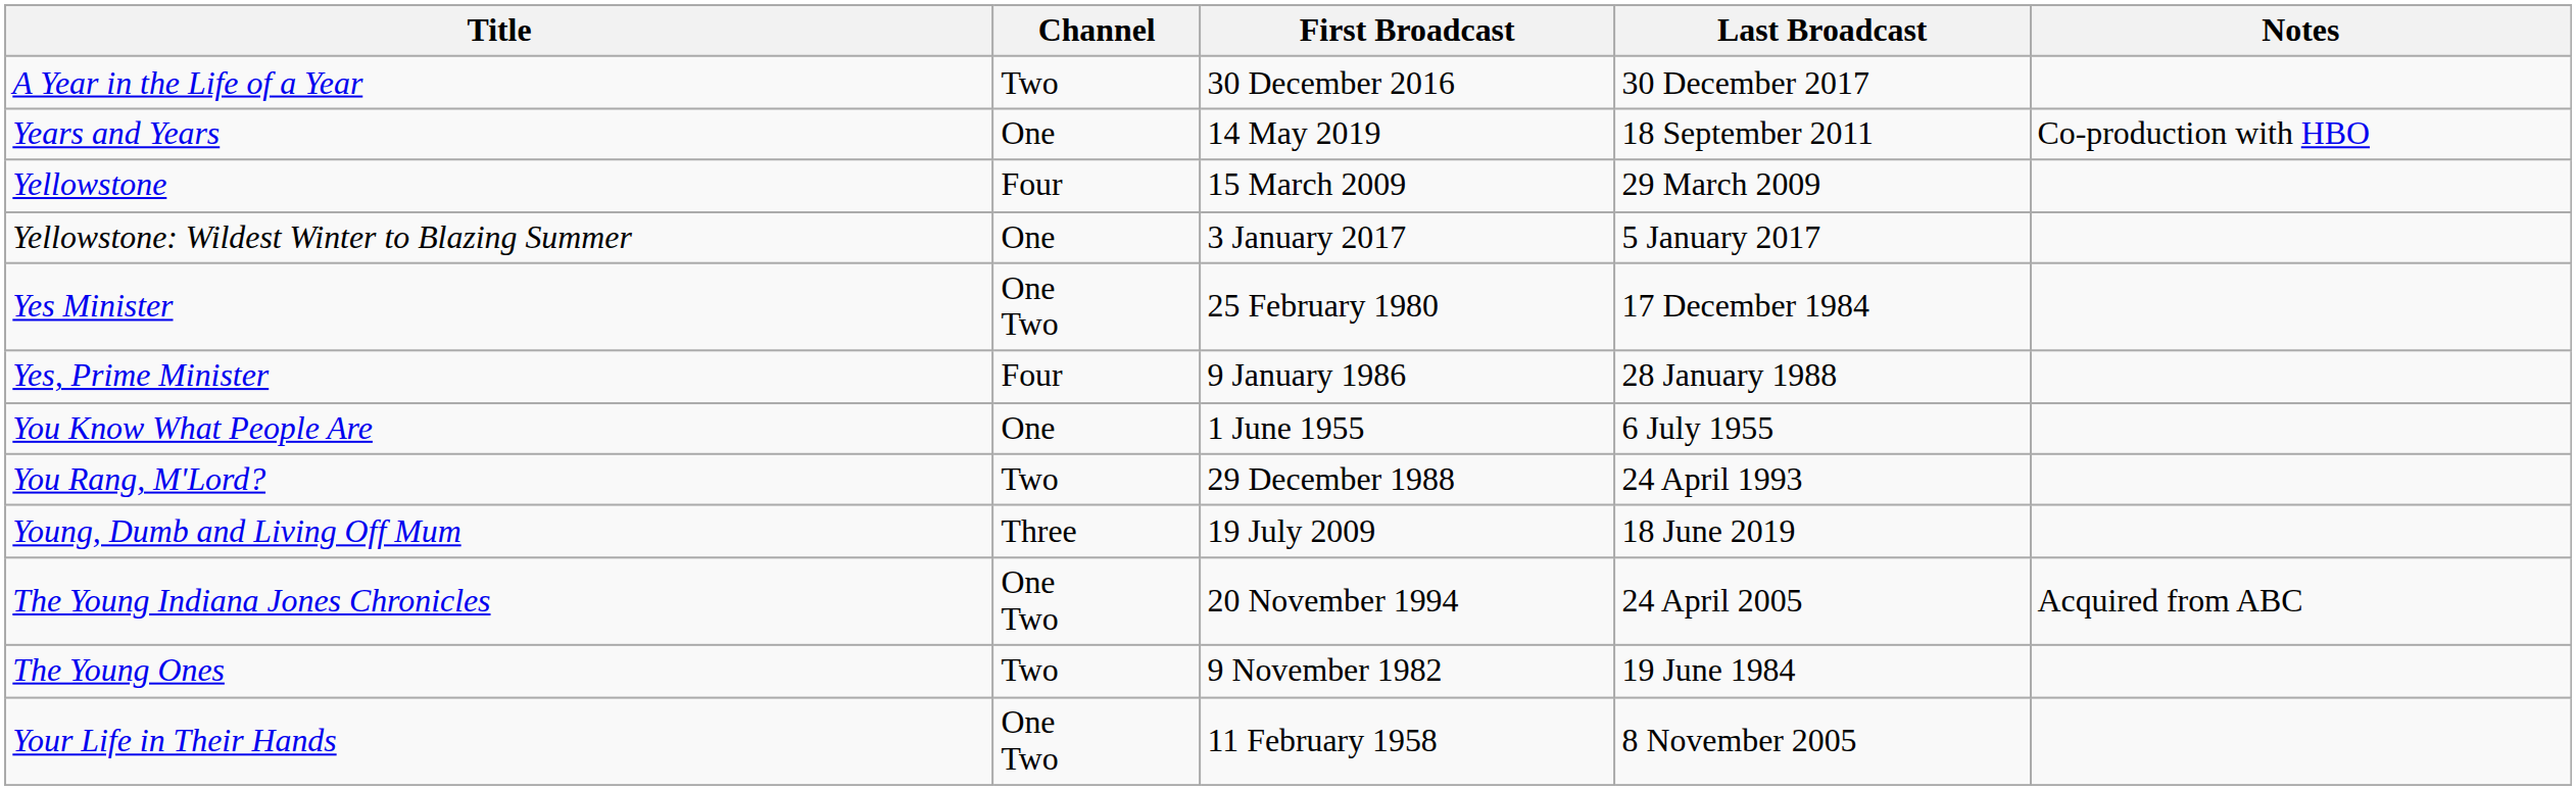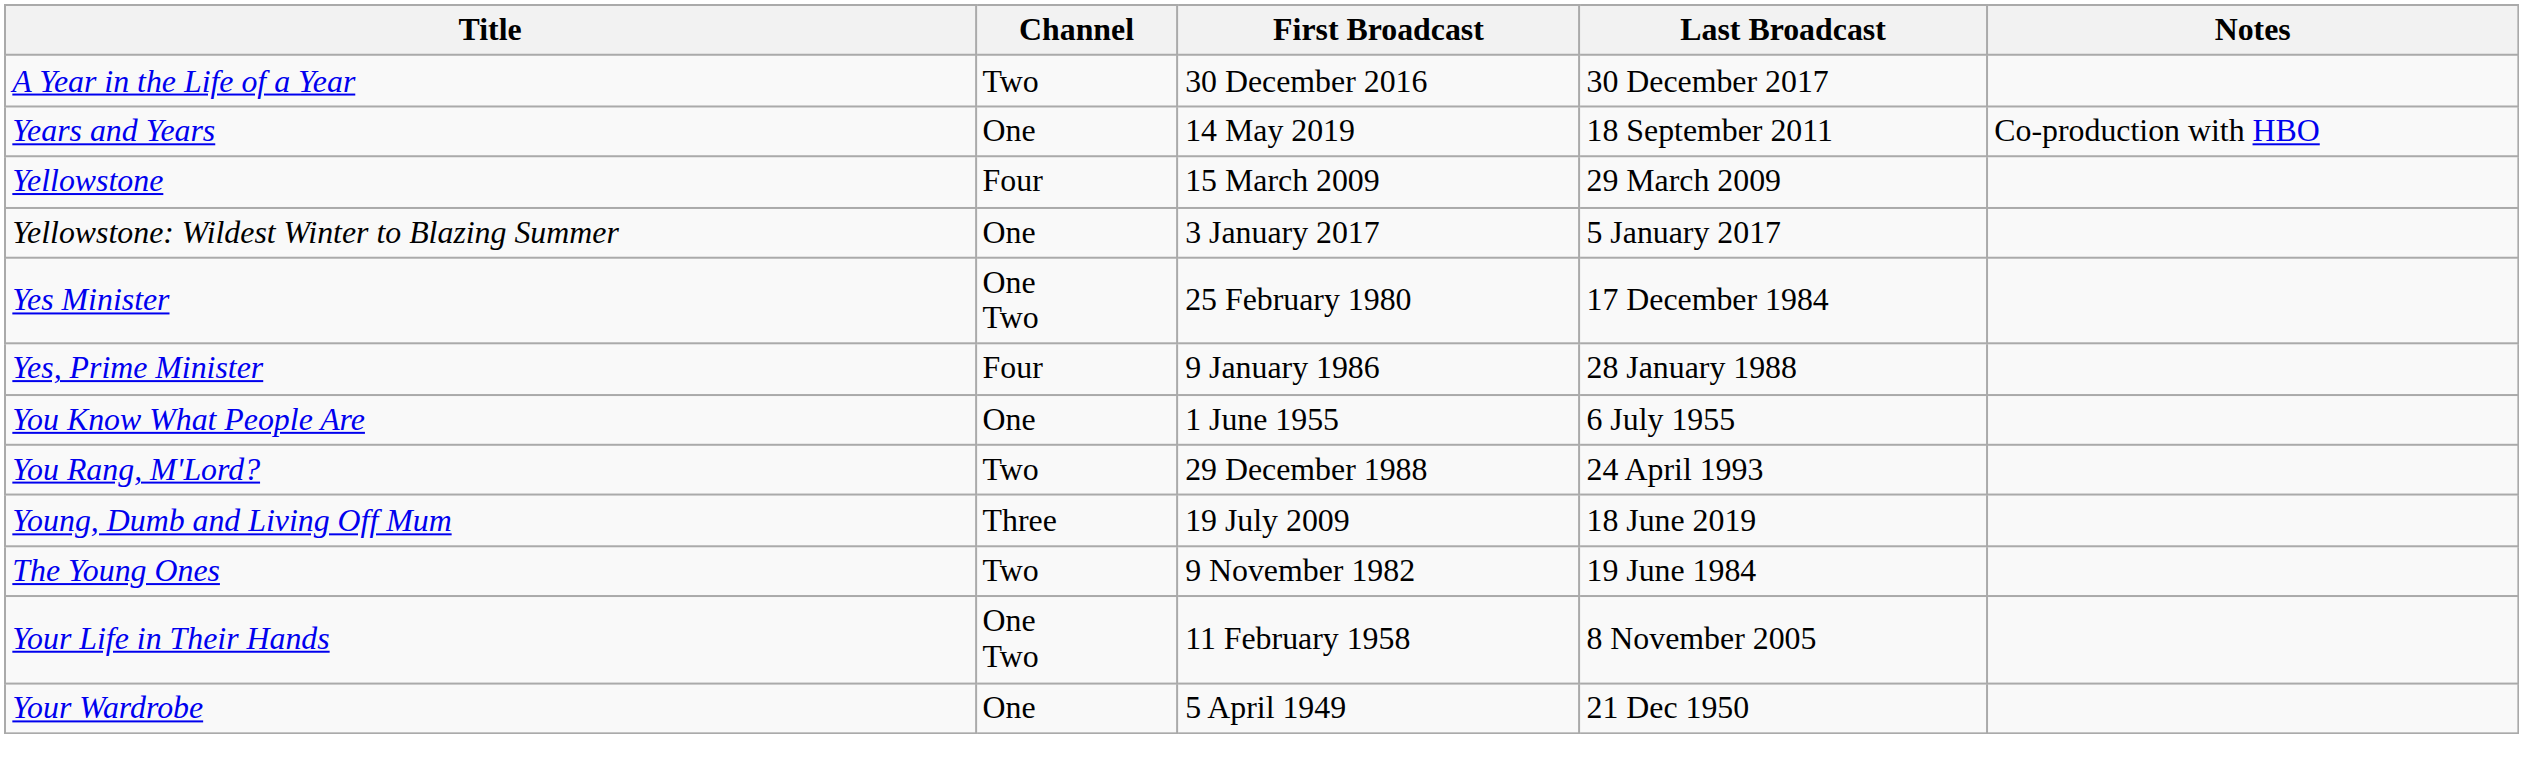- row: The Young Indiana Jones Chronicles | One Two | 20 November 1994 | 24 April 2005 | Acquired from ABC
+ row: Your Wardrobe | One | 5 April 1949 | 21 Dec 1950
